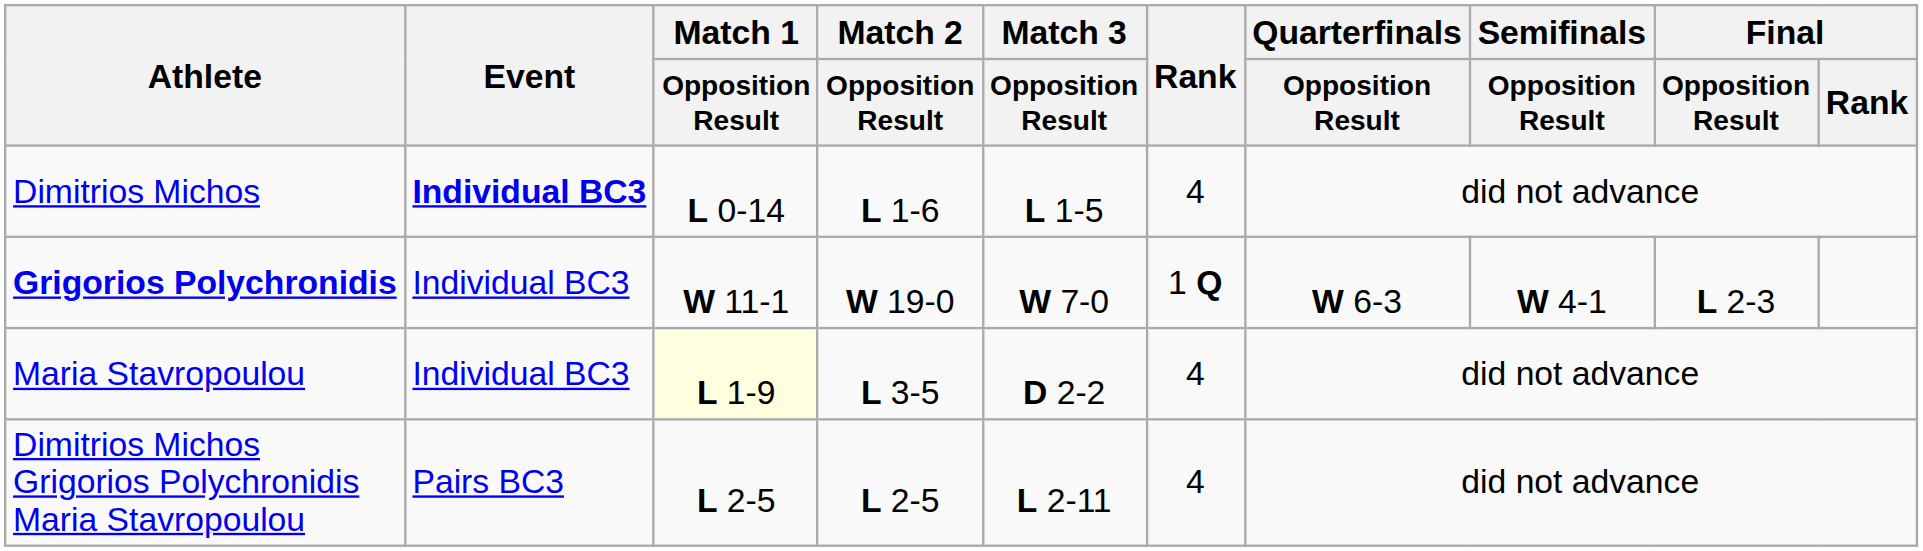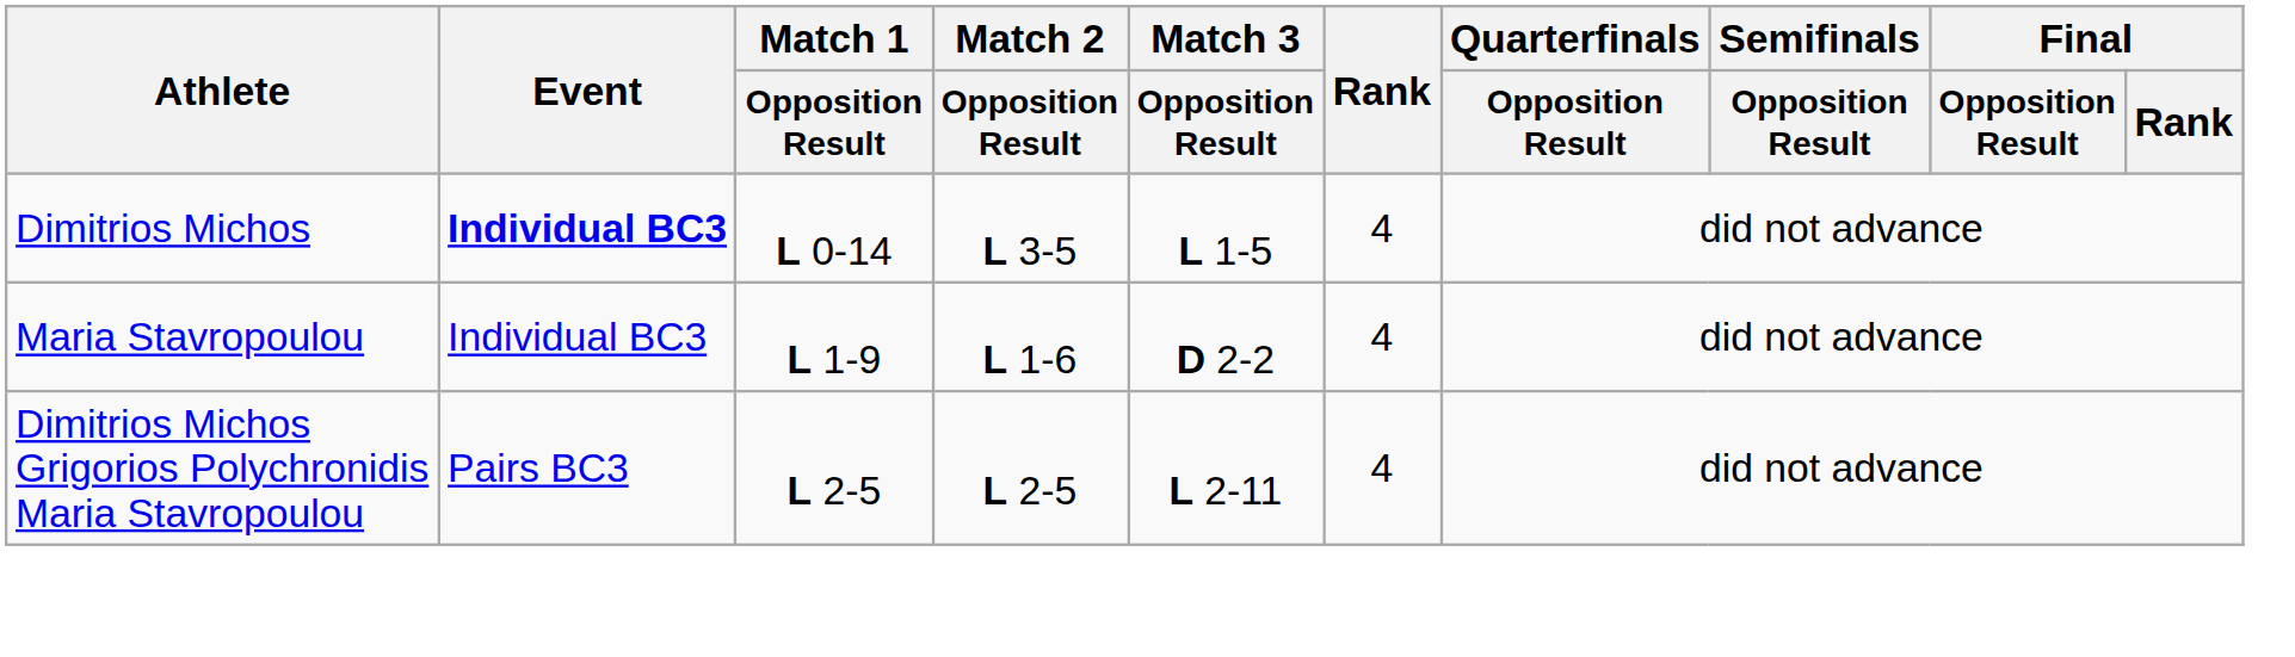Dimitrios Michos | Match 2 / Opposition Result: L 1-6 -> L 3-5
- row: Grigorios Polychronidis | Individual BC3 | W 11-1 | W 19-0 | W 7-0 | 1 Q | W 6-3 | W 4-1 | L 2-3
Maria Stavropoulou | Match 1 / Opposition Result: lightyellow background -> no background
Maria Stavropoulou | Match 2 / Opposition Result: L 3-5 -> L 1-6
